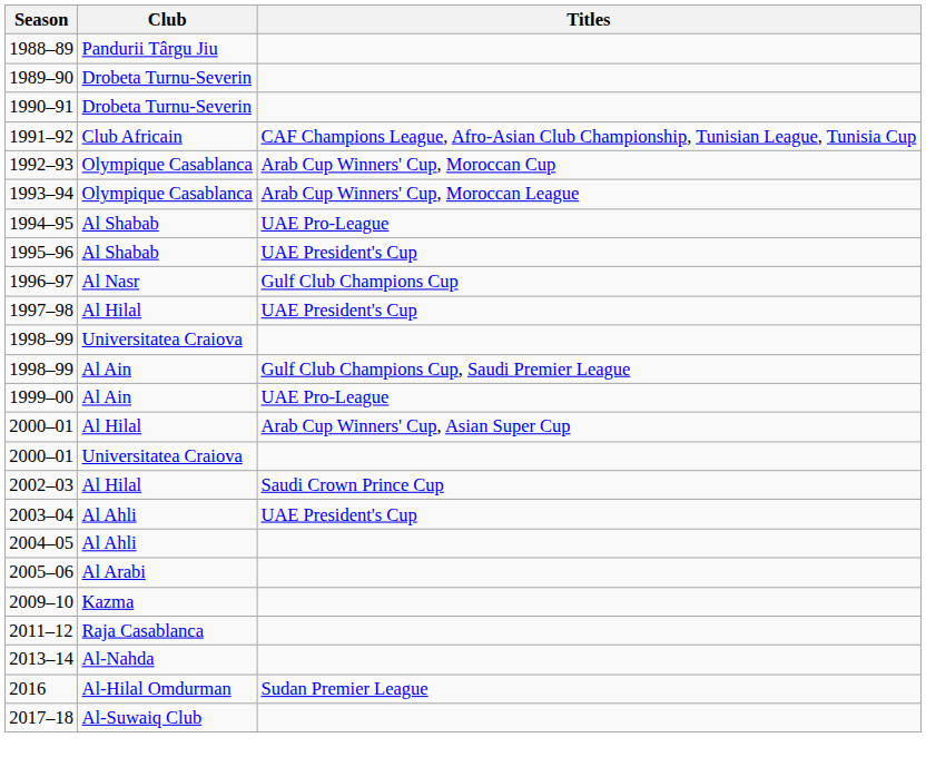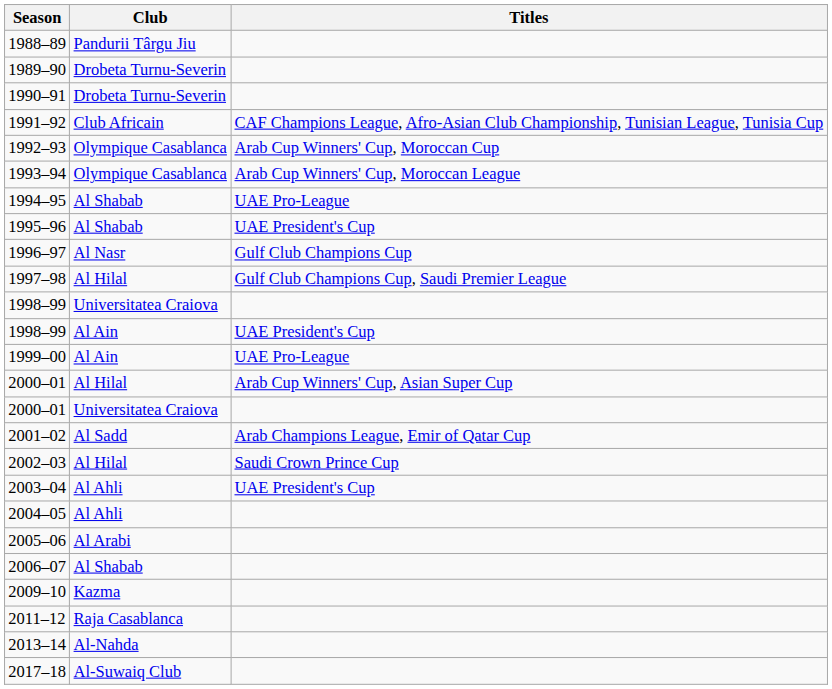1997–98 | Titles: UAE President's Cup -> Gulf Club Champions Cup, Saudi Premier League
1998–99 / Al Ain | Titles: Gulf Club Champions Cup, Saudi Premier League -> UAE President's Cup
+ row: 2001–02 | Al Sadd | Arab Champions League, Emir of Qatar Cup
+ row: 2006–07 | Al Shabab
- row: 2016 | Al-Hilal Omdurman | Sudan Premier League
